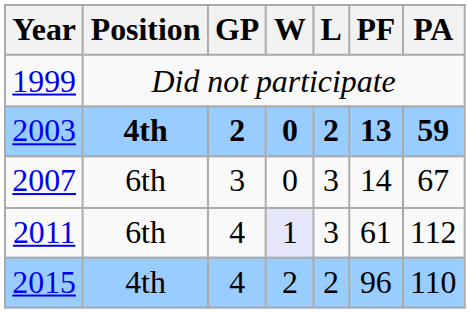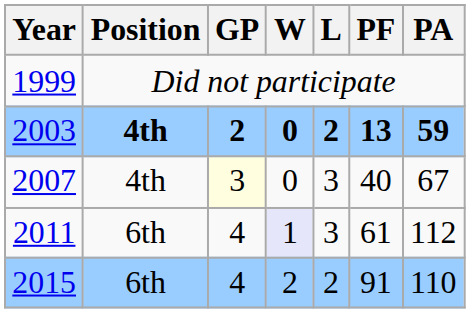2007 | Position: 6th -> 4th
2007 | GP: no background -> lightyellow background
2007 | PF: 14 -> 40
2015 | Position: 4th -> 6th
2015 | PF: 96 -> 91
